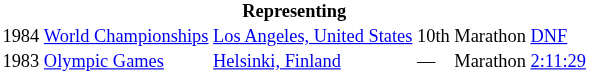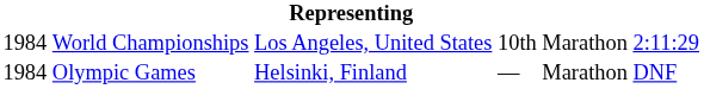World Championships | column 6: DNF -> 2:11:29
Olympic Games | column 1: 1983 -> 1984
Olympic Games | column 6: 2:11:29 -> DNF
